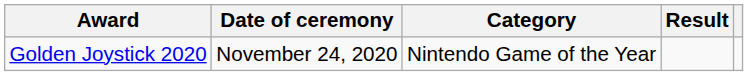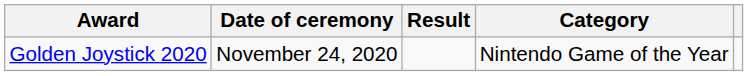columns swapped: Category <-> Result
